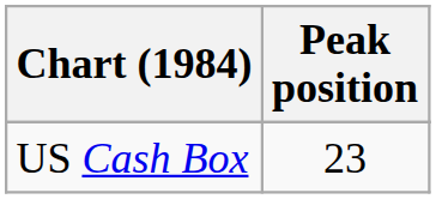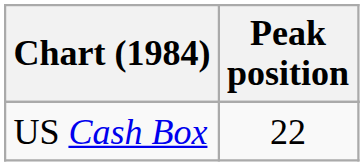US Cash Box | Peak position: 23 -> 22
